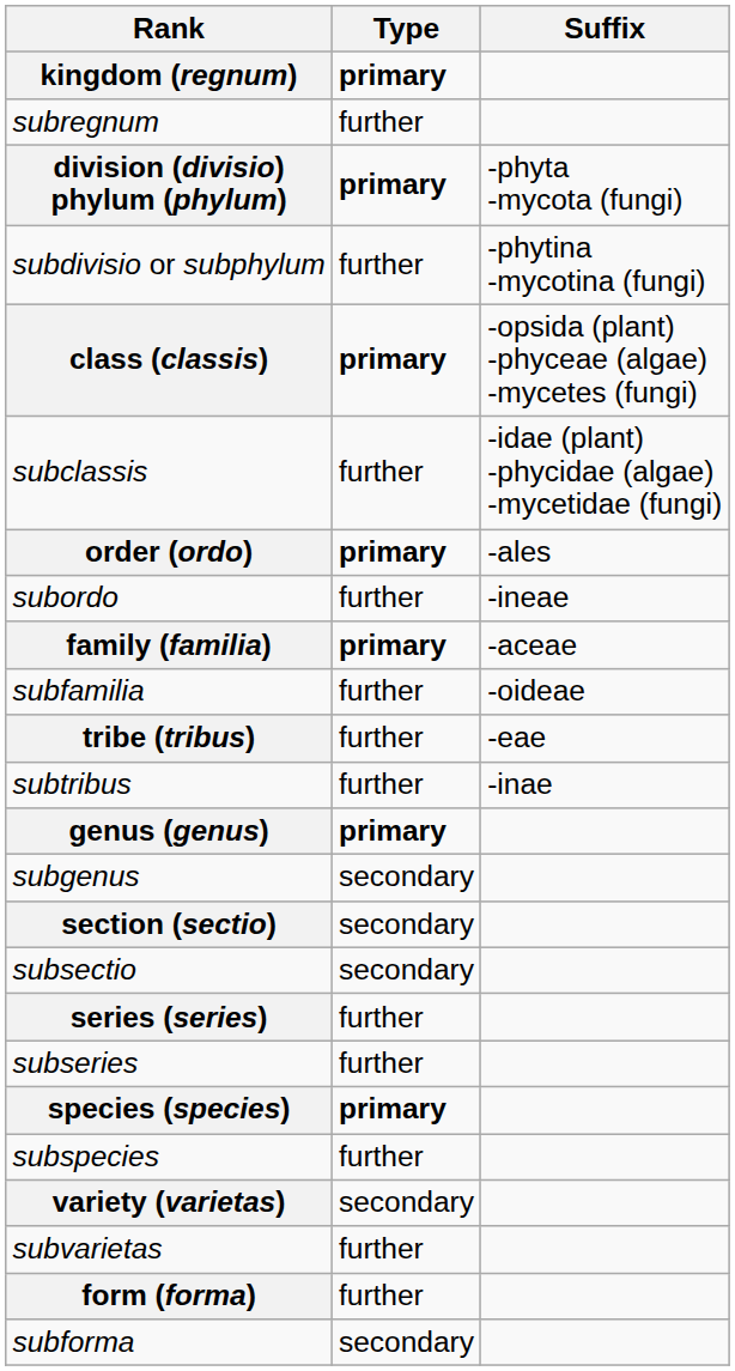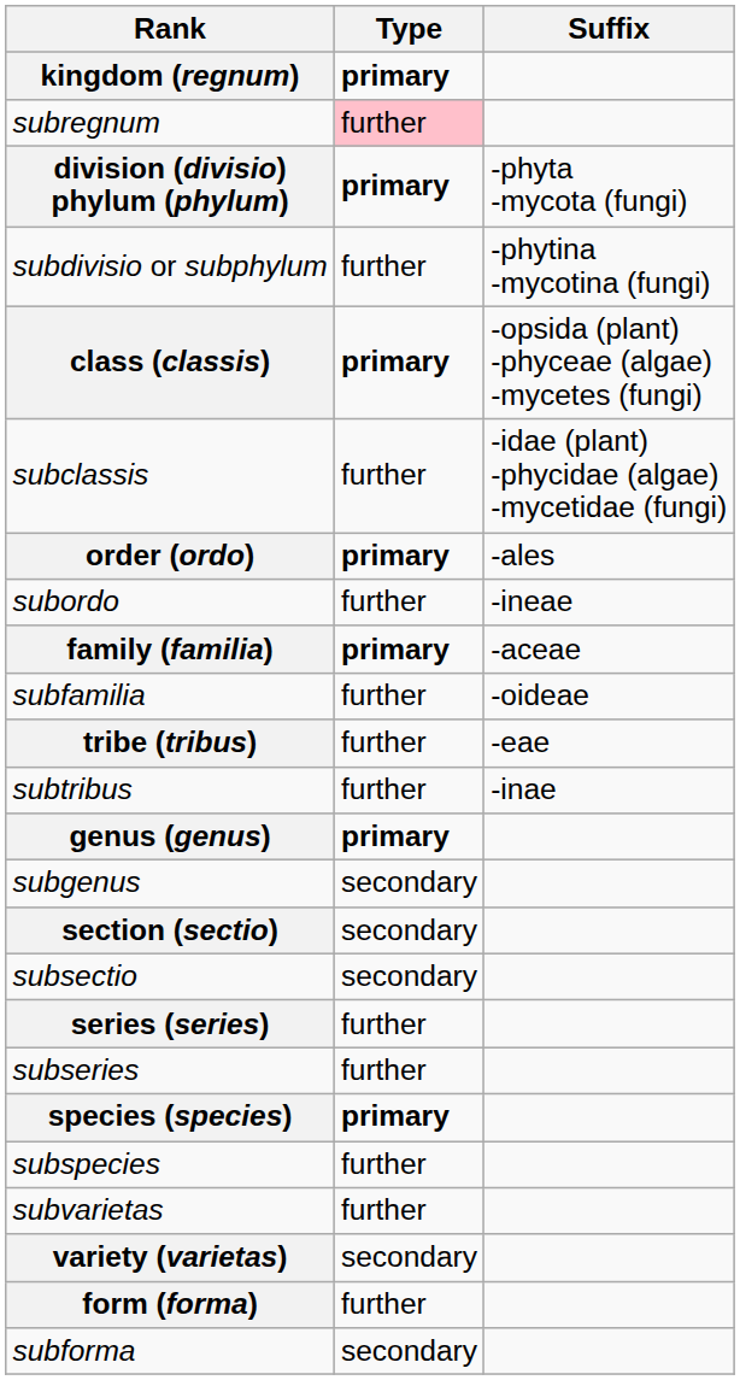subregnum | Type: no background -> pink background
rows swapped: variety (varietas) <-> subvarietas
